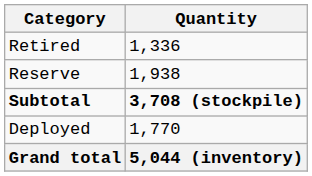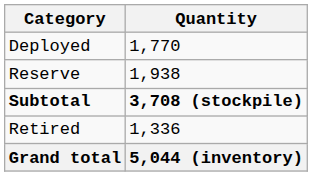rows swapped: Deployed <-> Retired
